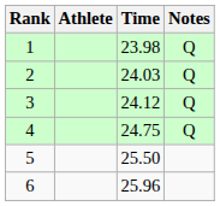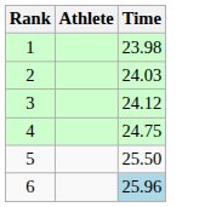- column: Notes | Q | Q | Q | Q
6 | Time: no background -> lightblue background
